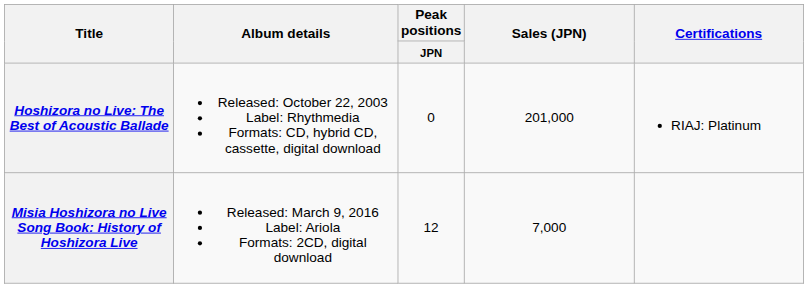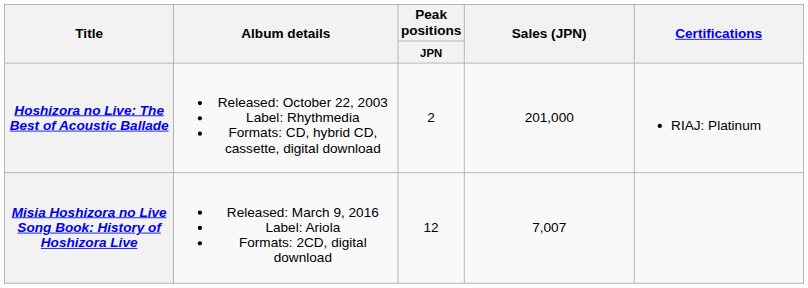Hoshizora no Live: The Best of Acoustic Ballade | Peak positions / JPN: 0 -> 2
Misia Hoshizora no Live Song Book: History of Hoshizora Live | Sales (JPN): 7,000 -> 7,007
